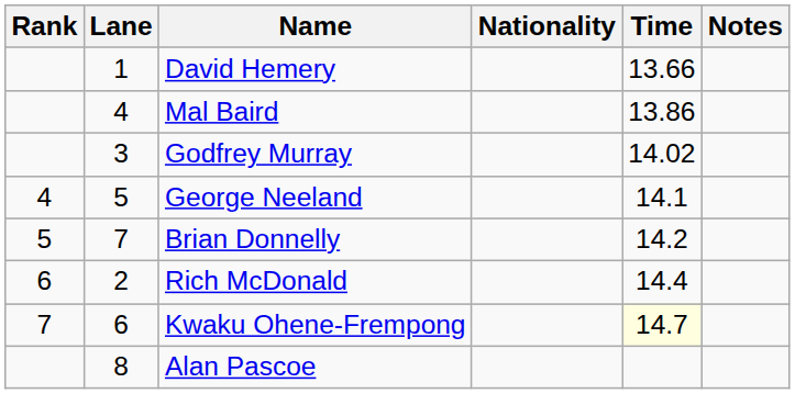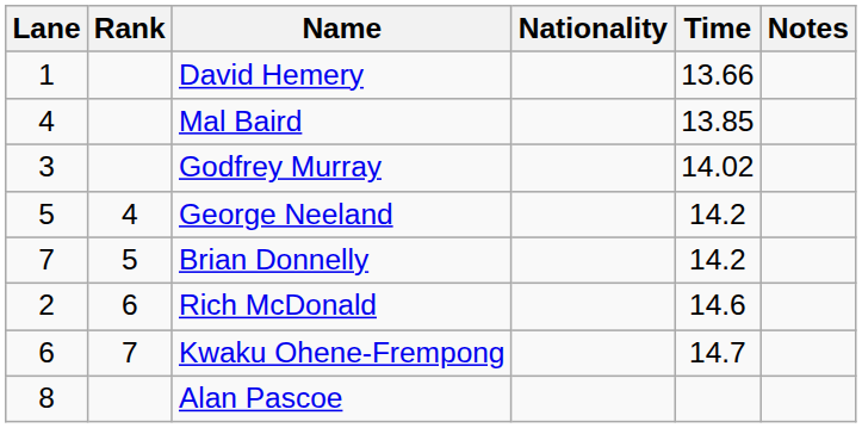columns swapped: Rank <-> Lane
Mal Baird | Time: 13.86 -> 13.85
George Neeland | Time: 14.1 -> 14.2
Rich McDonald | Time: 14.4 -> 14.6
Kwaku Ohene-Frempong | Time: lightyellow background -> no background
